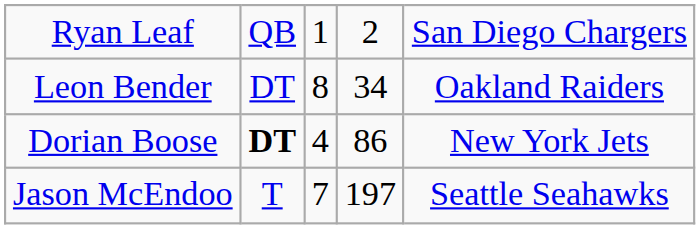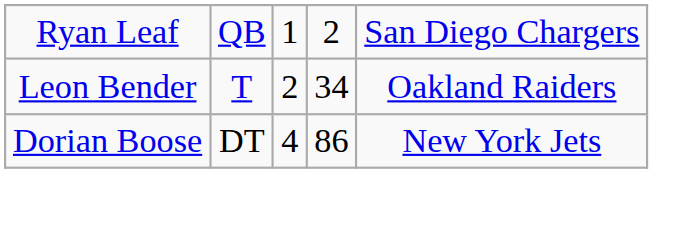Leon Bender | column 2: DT -> T
Leon Bender | column 3: 8 -> 2
Dorian Boose | column 2: bold -> normal
- row: Jason McEndoo | T | 7 | 197 | Seattle Seahawks
